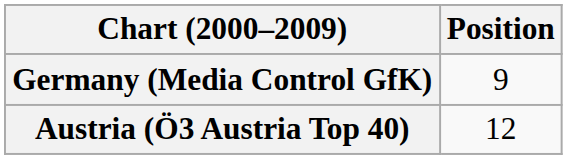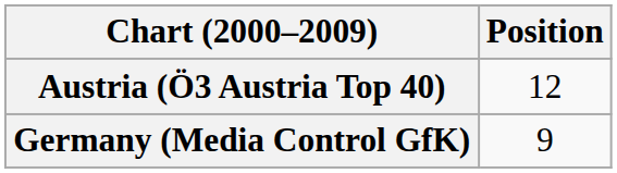rows swapped: Austria (Ö3 Austria Top 40) <-> Germany (Media Control GfK)
